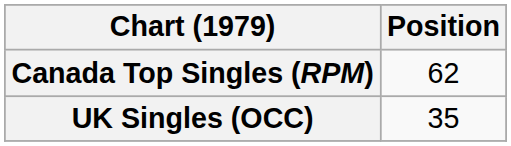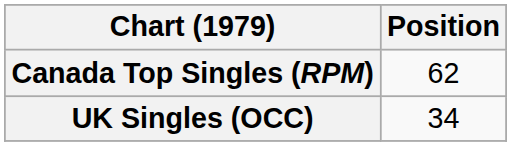UK Singles (OCC) | Position: 35 -> 34
